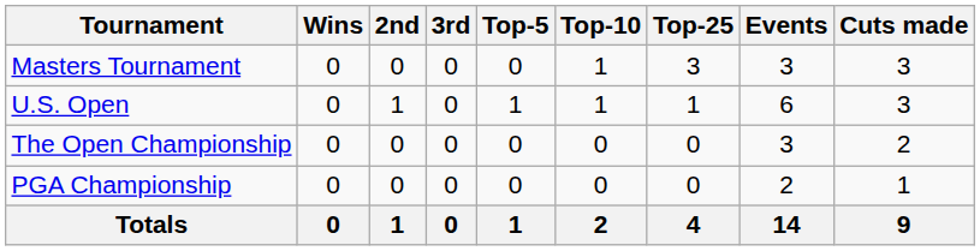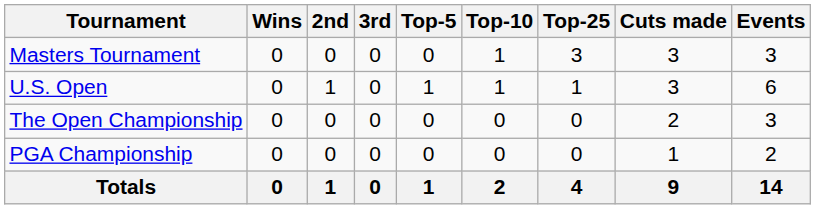columns swapped: Events <-> Cuts made
